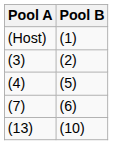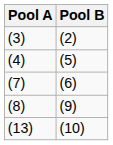- row: (Host) | (1)
+ row: (8) | (9)
